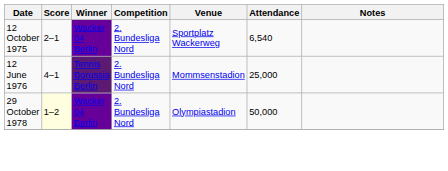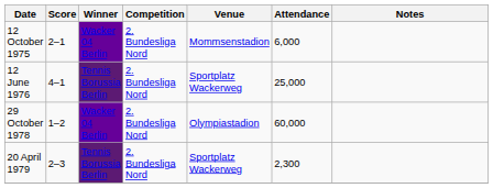12 October 1975 | Venue: Sportplatz Wackerweg -> Mommsenstadion
12 October 1975 | Attendance: 6,540 -> 6,000
12 June 1976 | Venue: Mommsenstadion -> Sportplatz Wackerweg
29 October 1978 | Score: lightyellow background -> no background
29 October 1978 | Attendance: 50,000 -> 60,000
+ row: 20 April 1979 | 2–3 | Tennis Borussia Berlin | 2. Bundesliga Nord | Sportplatz Wackerweg | 2,300
